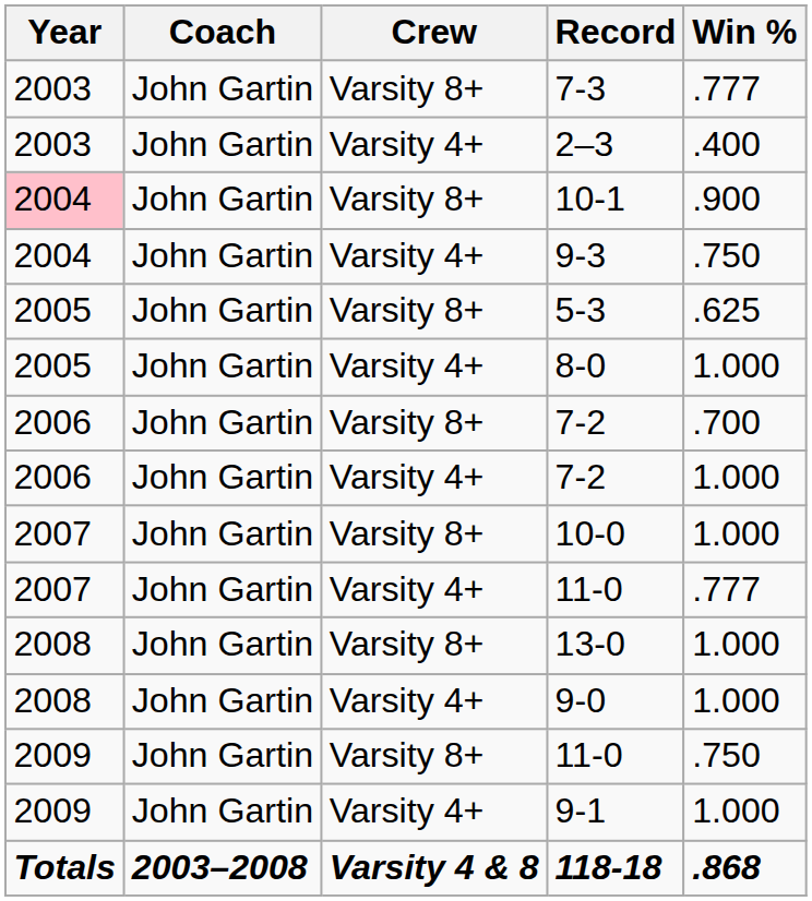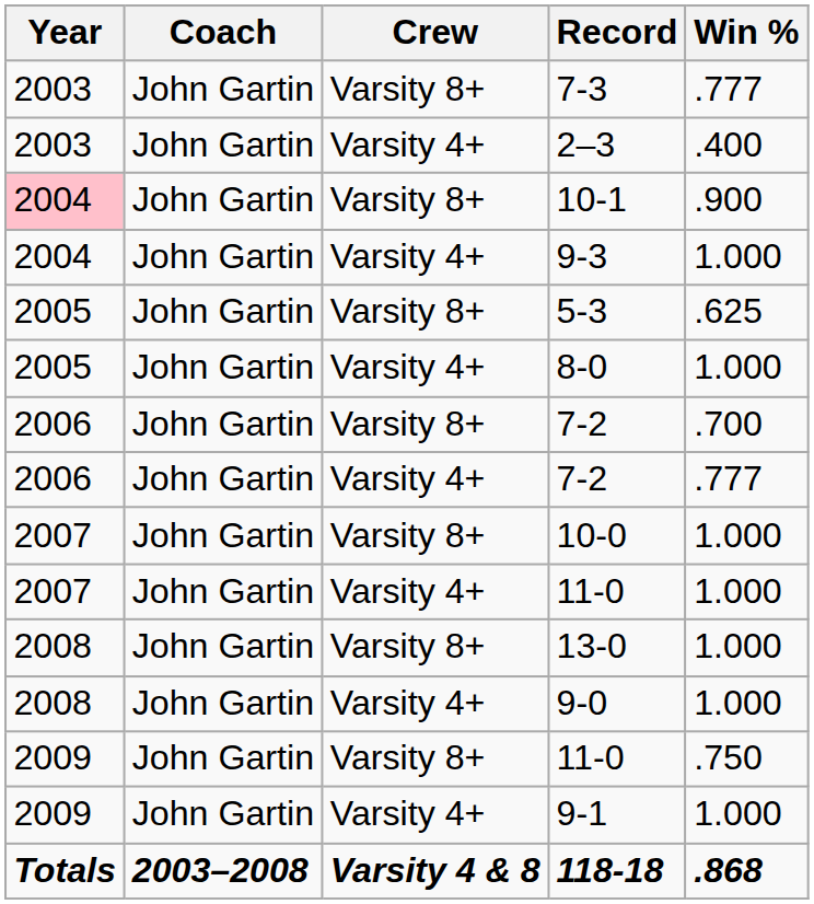9-3 | Win %: .750 -> 1.000
Varsity 4+ / 7-2 | Win %: 1.000 -> .777
Varsity 4+ / 11-0 | Win %: .777 -> 1.000
